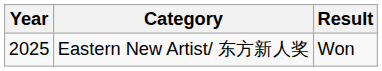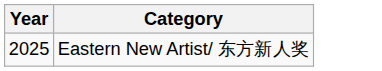- column: Result | Won
